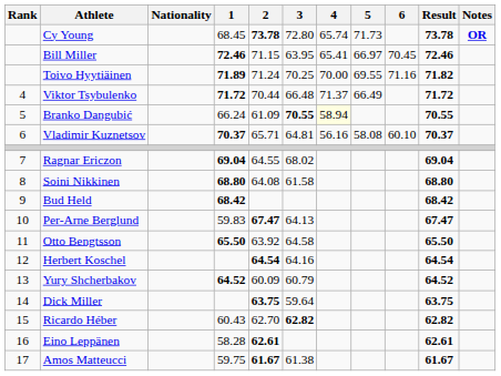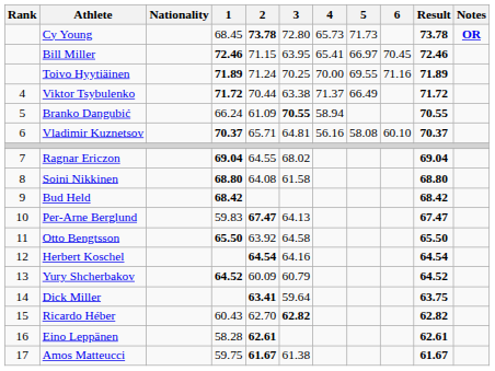Cy Young | 4: 65.74 -> 65.73
Toivo Hyytiäinen | Result: 71.82 -> 71.89
Viktor Tsybulenko | 3: 66.48 -> 63.38
Branko Dangubić | 4: lightyellow background -> no background
Dick Miller | 2: 63.75 -> 63.41
